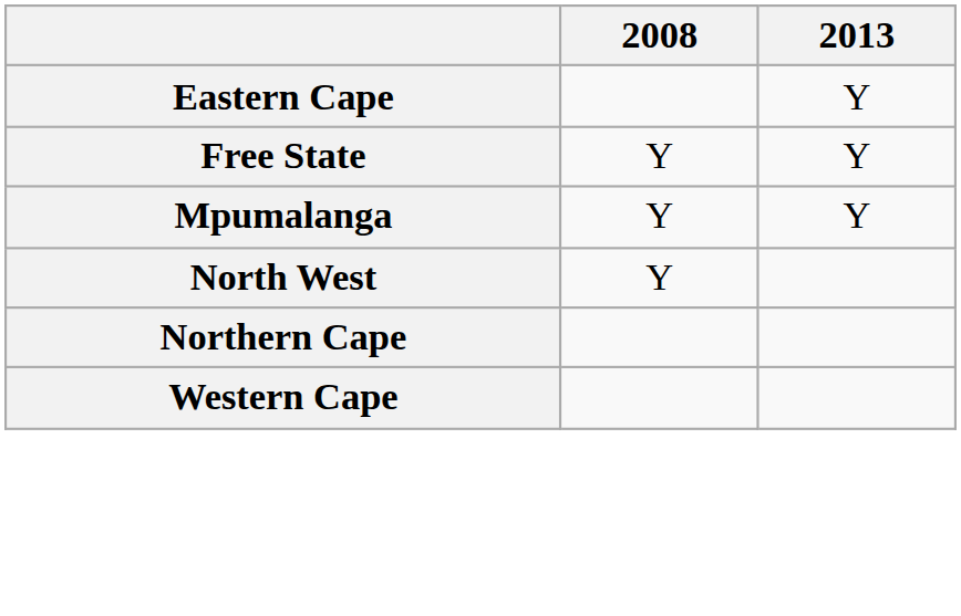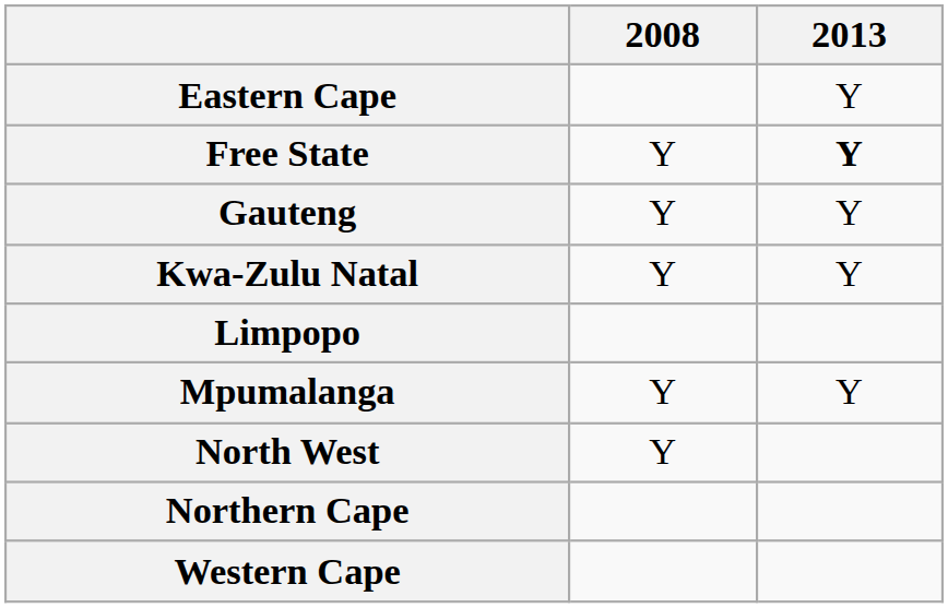Free State | 2013: normal -> bold
+ row: Gauteng | Y | Y
+ row: Kwa-Zulu Natal | Y | Y
+ row: Limpopo
